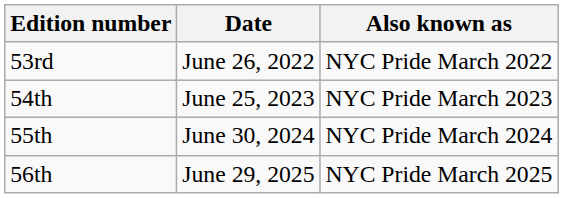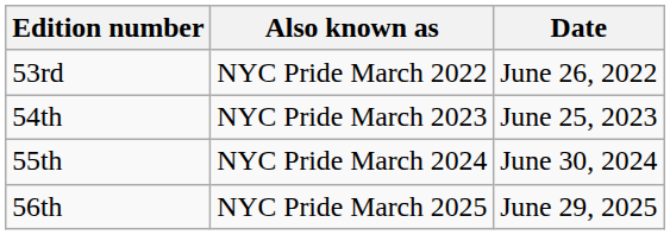columns swapped: Date <-> Also known as
